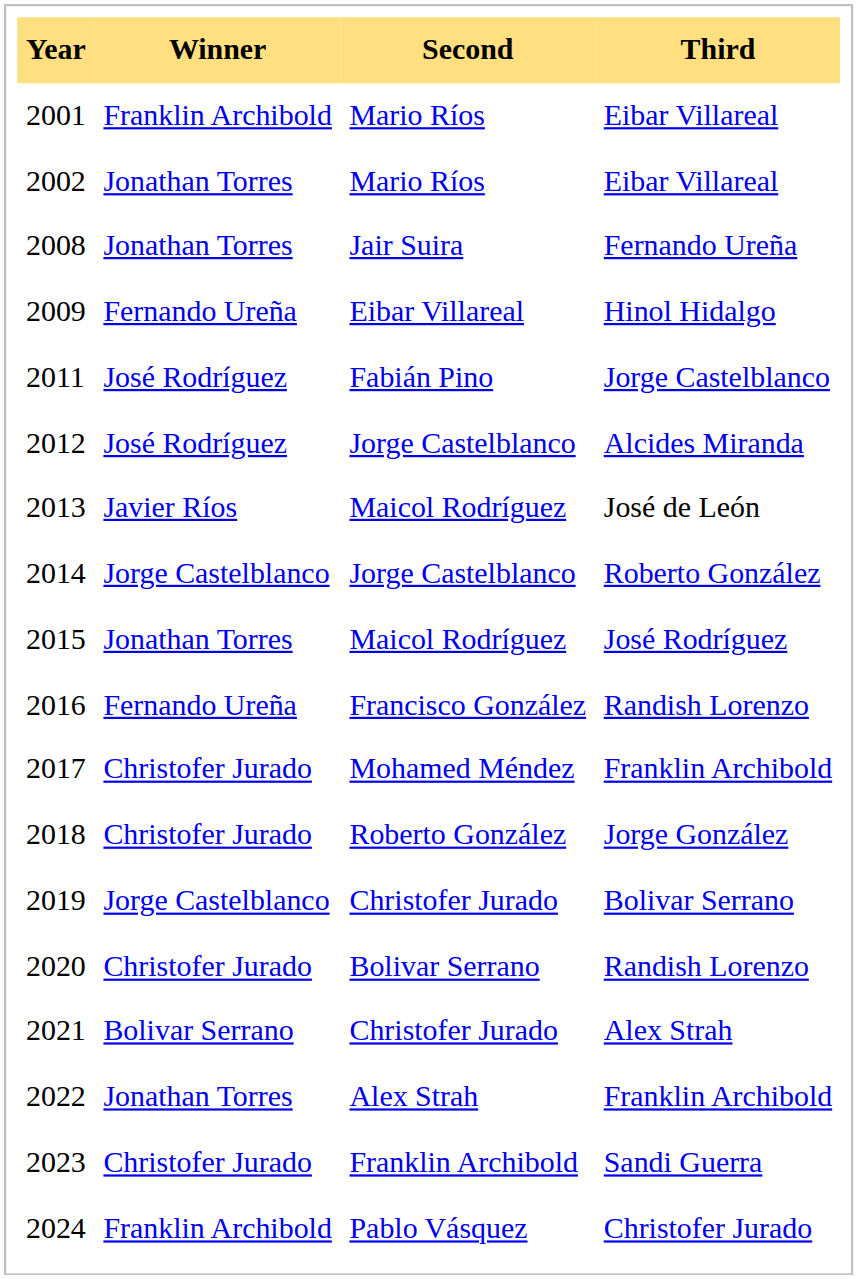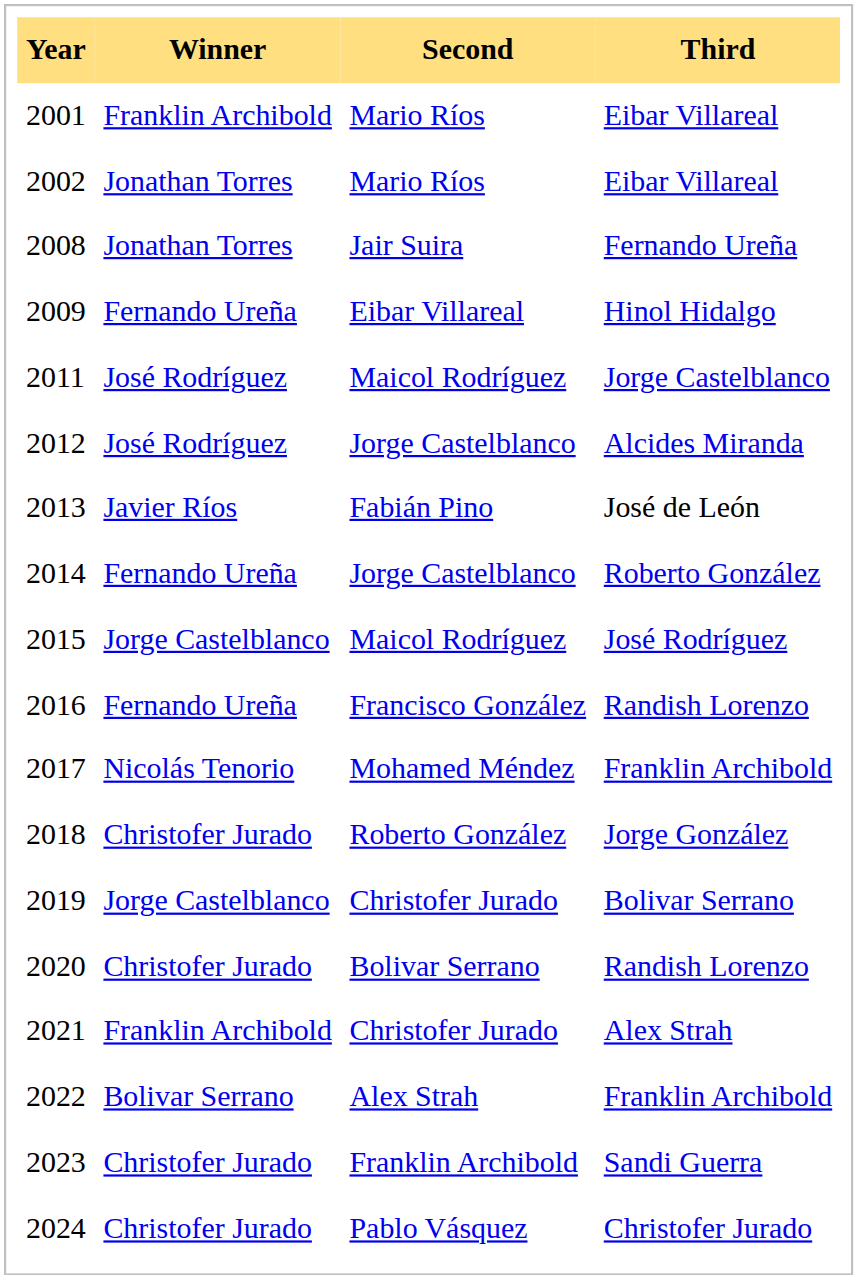2011 | Second: Fabián Pino -> Maicol Rodríguez
2013 | Second: Maicol Rodríguez -> Fabián Pino
2014 | Winner: Jorge Castelblanco -> Fernando Ureña
2015 | Winner: Jonathan Torres -> Jorge Castelblanco
2017 | Winner: Christofer Jurado -> Nicolás Tenorio
2021 | Winner: Bolivar Serrano -> Franklin Archibold
2022 | Winner: Jonathan Torres -> Bolivar Serrano
2024 | Winner: Franklin Archibold -> Christofer Jurado
